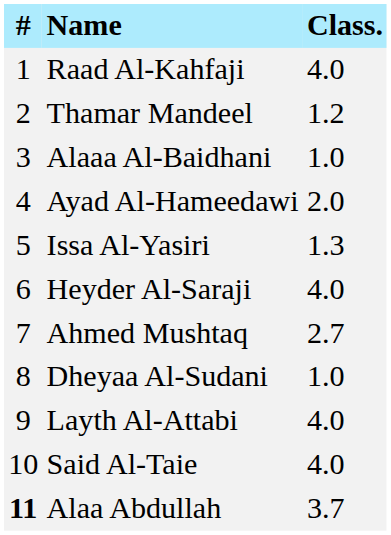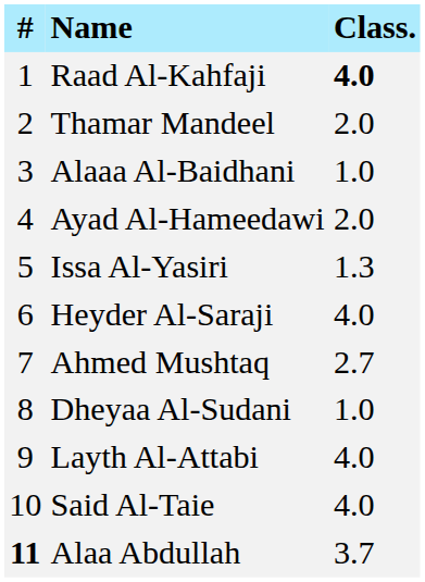Raad Al-Kahfaji | Class.: normal -> bold
Thamar Mandeel | Class.: 1.2 -> 2.0
